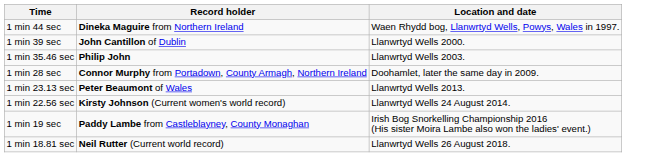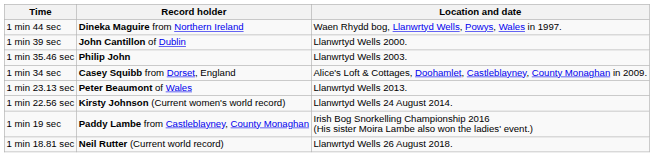+ row: 1 min 34 sec | Casey Squibb from Dorset, England | Alice's Loft & Cottages, Doohamlet, Castleblayney, County Monaghan in 2009.
- row: 1 min 28 sec | Connor Murphy from Portadown, County Armagh, Northern Ireland | Doohamlet, later the same day in 2009.
